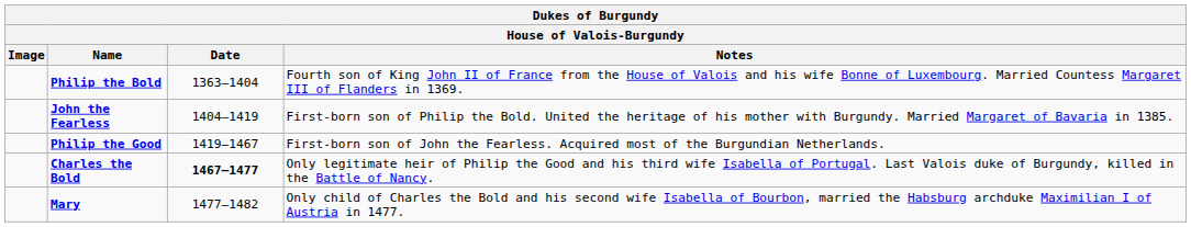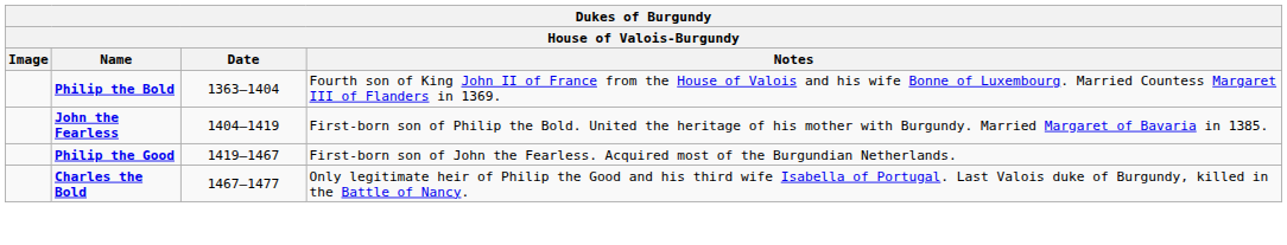Charles the Bold | Date: bold -> normal
- row: Mary | 1477–1482 | Only child of Charles the Bold and his second wife Isabella of Bourbon, married the Habsburg archduke Maximilian I of Austria in 1477.
